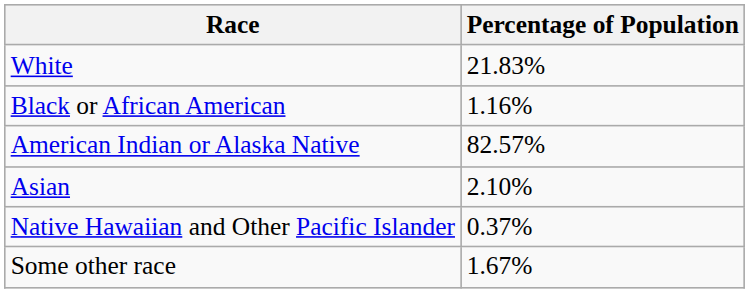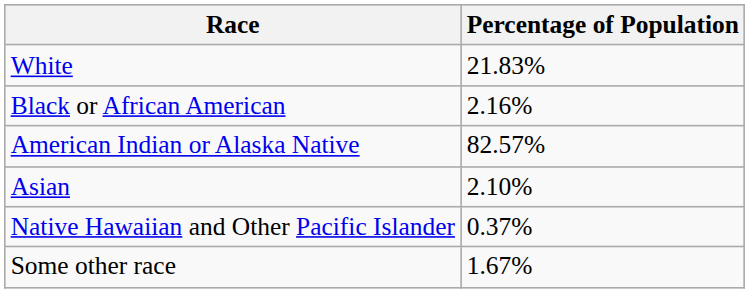Black or African American | Percentage of Population: 1.16% -> 2.16%
